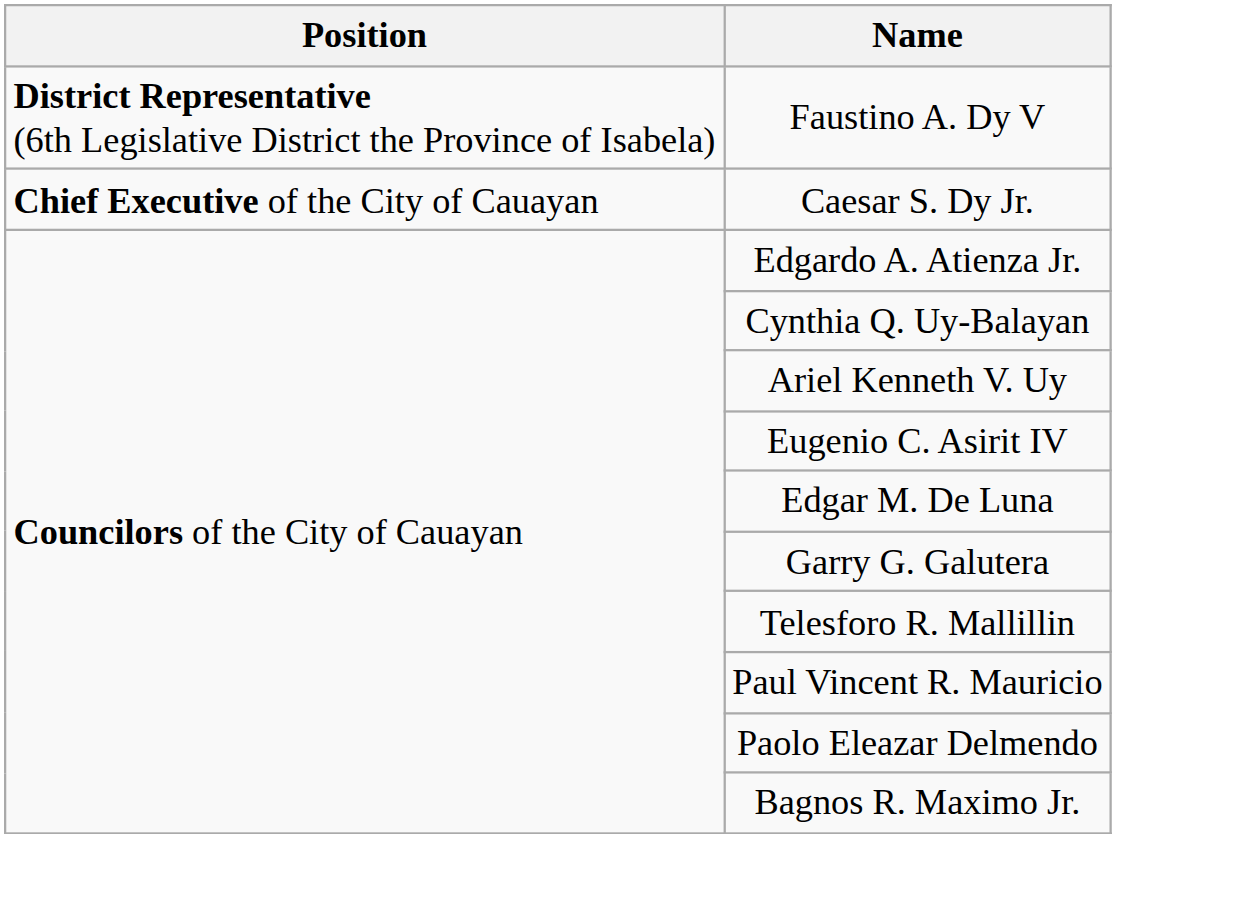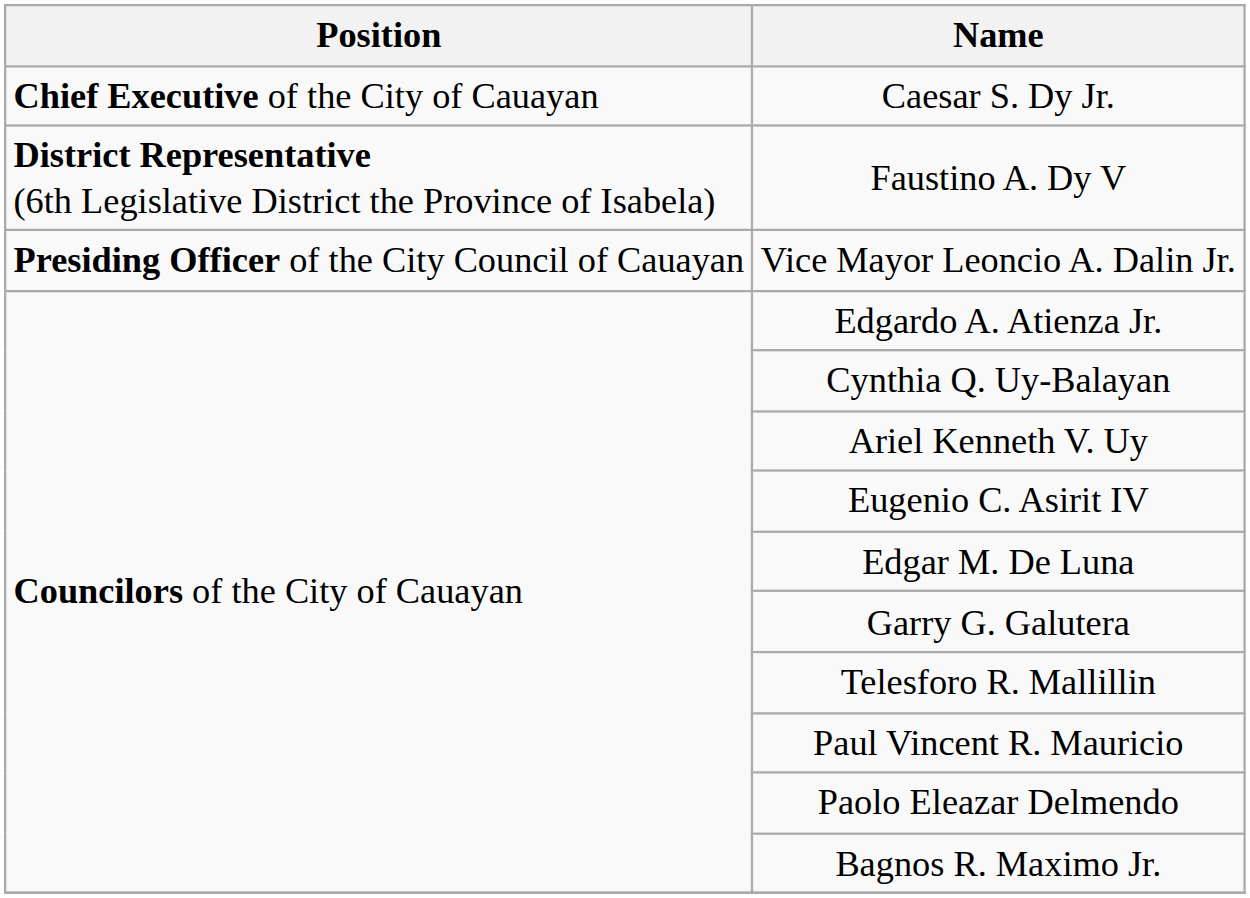rows swapped: Faustino A. Dy V <-> Caesar S. Dy Jr.
+ row: Presiding Officer of the City Council of Cauayan | Vice Mayor Leoncio A. Dalin Jr.
